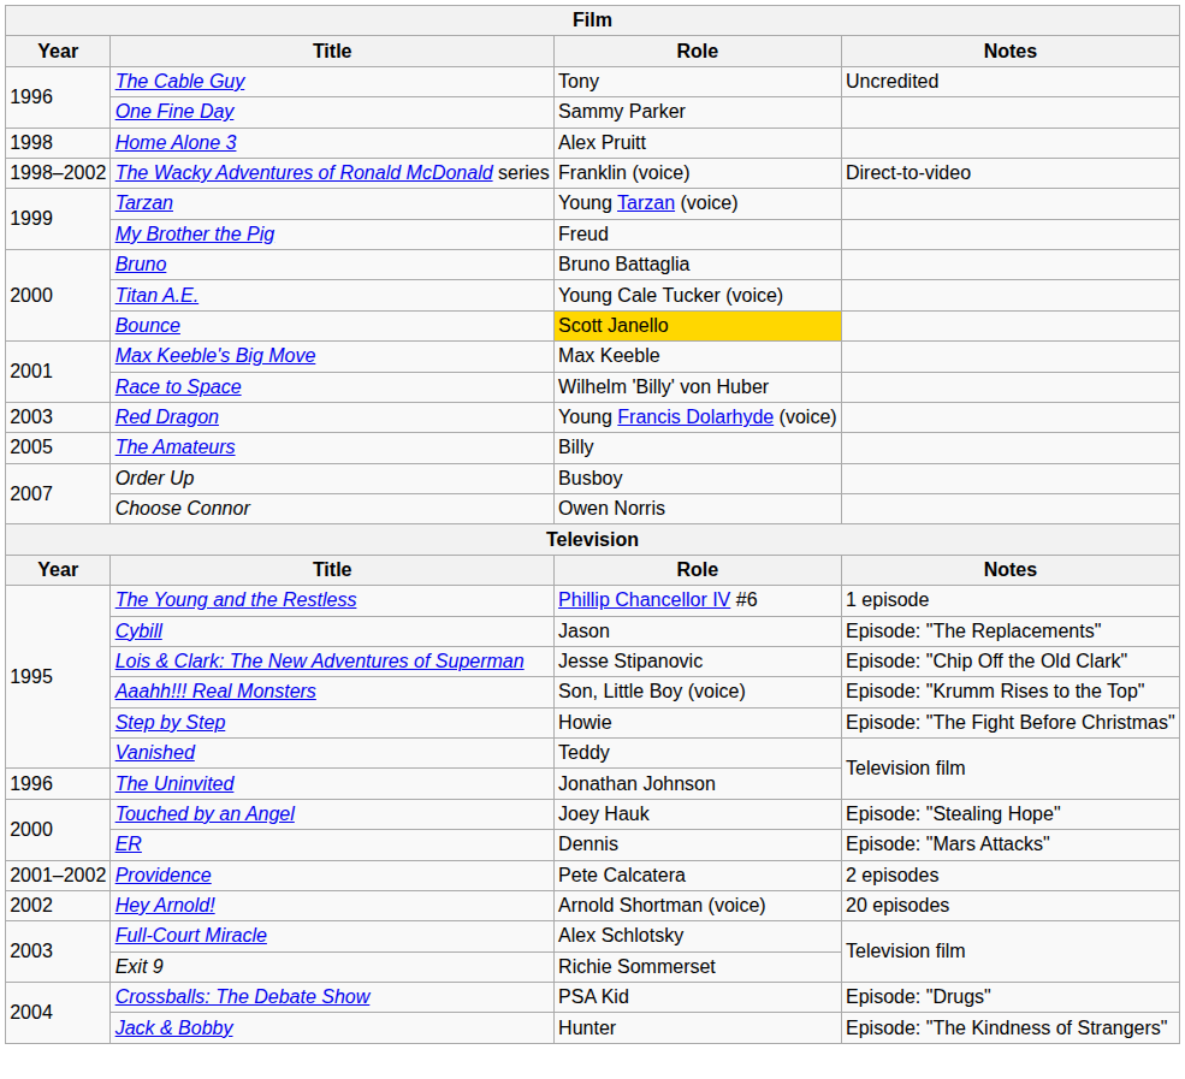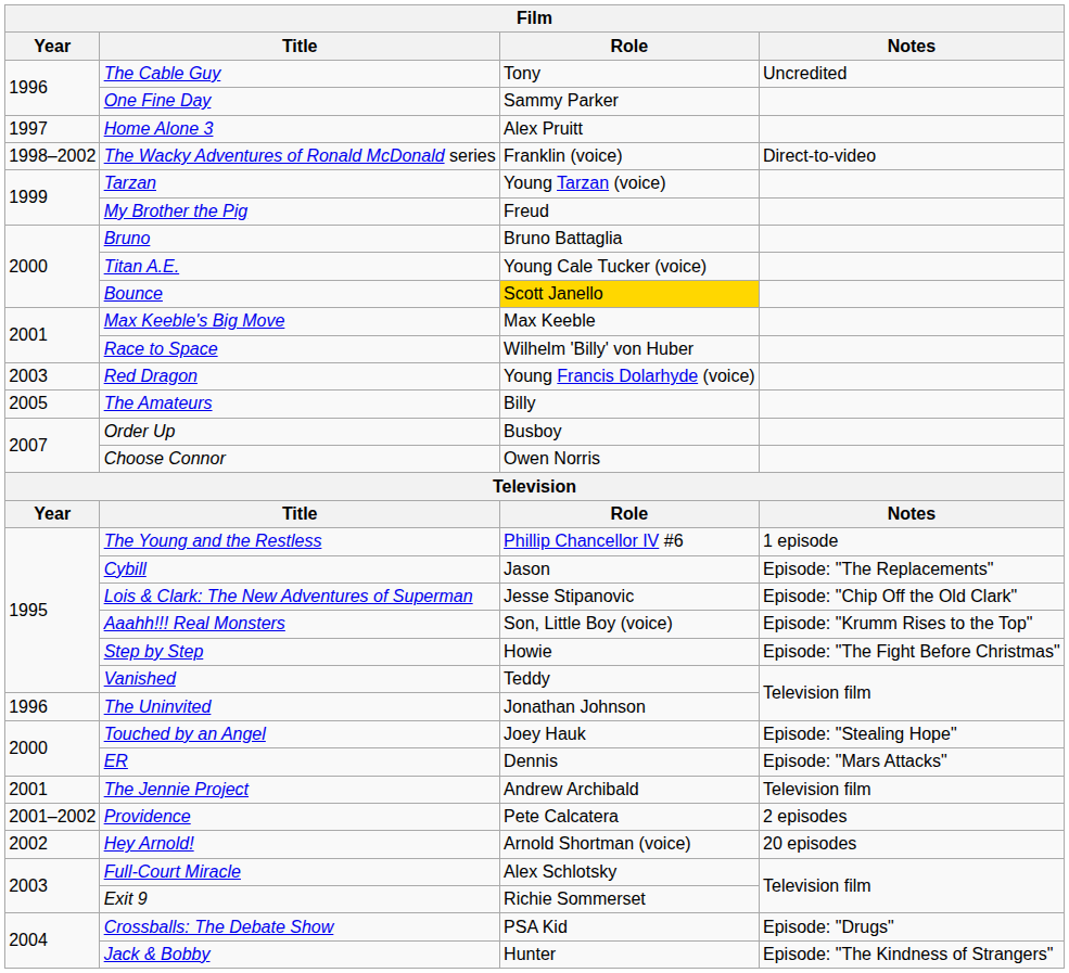Home Alone 3 | Year: 1998 -> 1997
+ row: 2001 | The Jennie Project | Andrew Archibald | Television film
